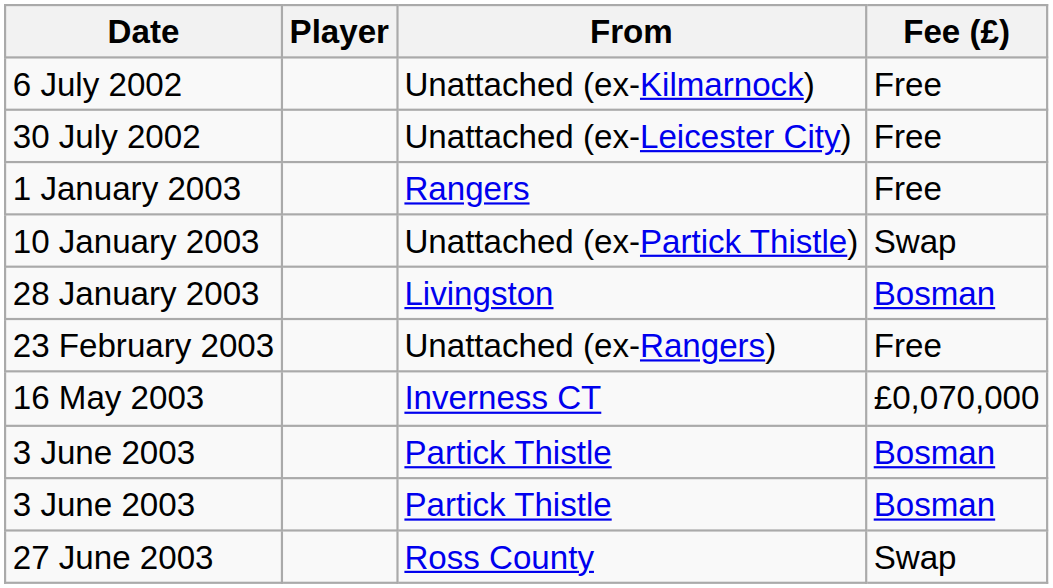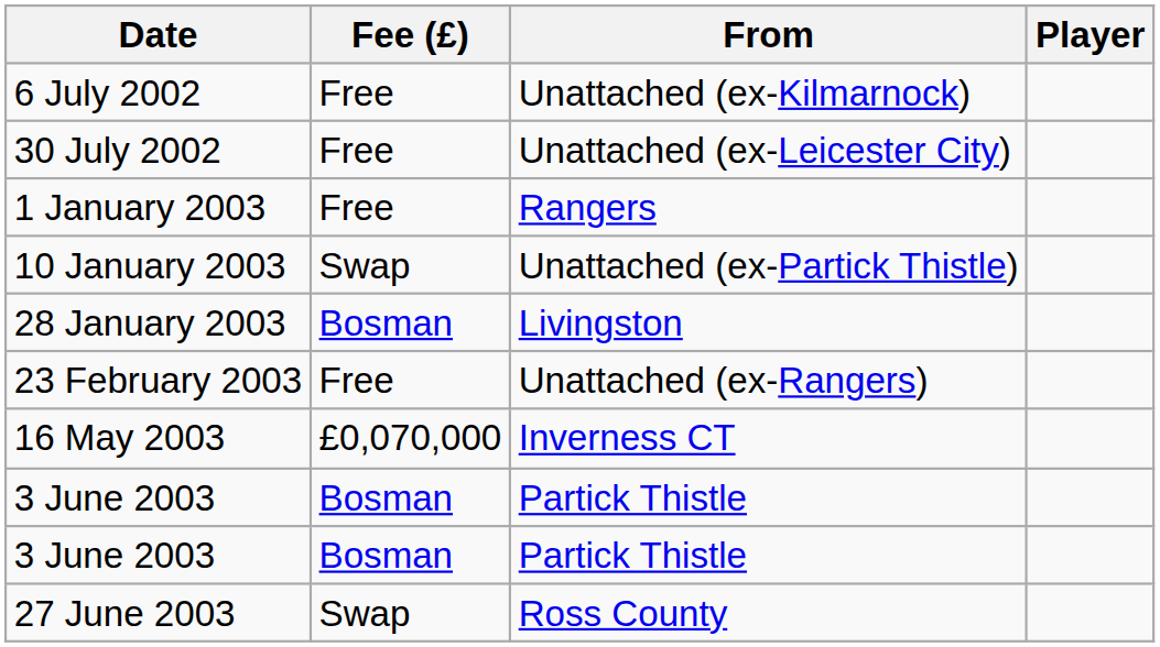columns swapped: Player <-> Fee (£)
